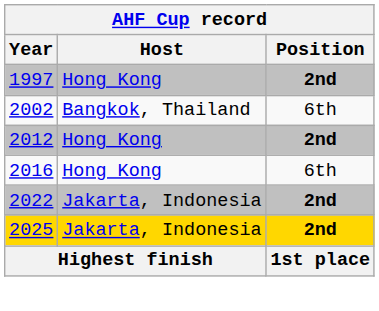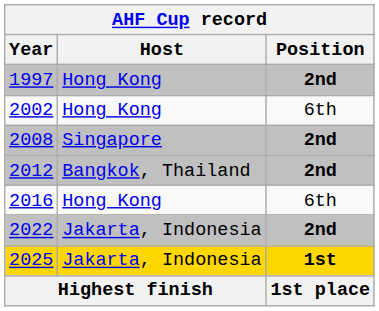2002 | Host: Bangkok, Thailand -> Hong Kong
+ row: 2008 | Singapore | 2nd
2012 | Host: Hong Kong -> Bangkok, Thailand
2025 | Position: 2nd -> 1st
